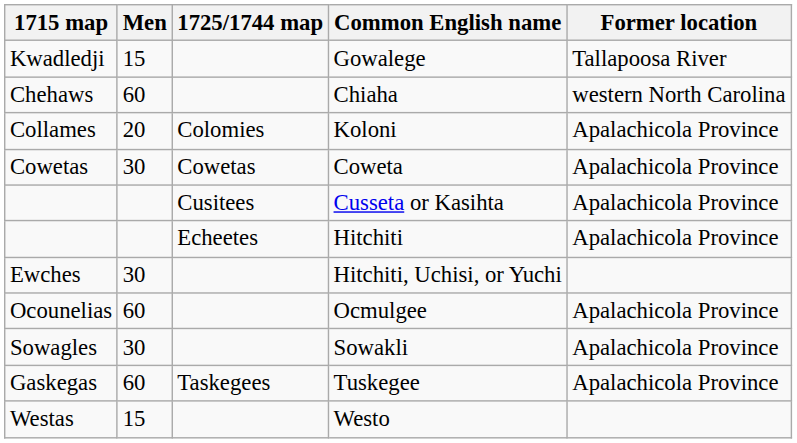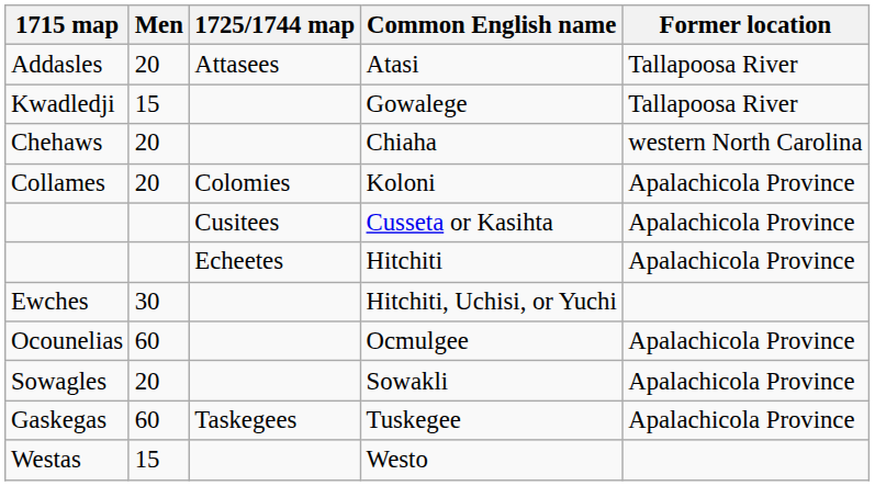+ row: Addasles | 20 | Attasees | Atasi | Tallapoosa River
Chiaha | Men: 60 -> 20
- row: Cowetas | 30 | Cowetas | Coweta | Apalachicola Province
Sowakli | Men: 30 -> 20
